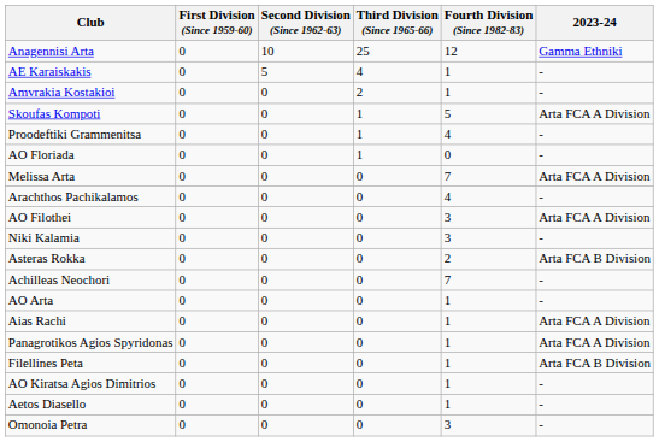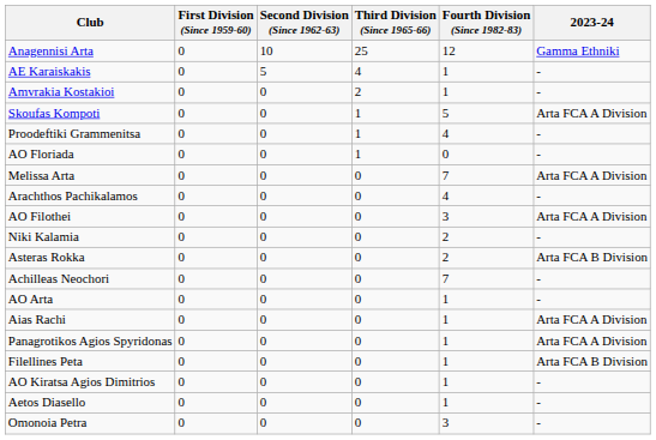Niki Kalamia | Fourth Division (Since 1982-83): 3 -> 2
